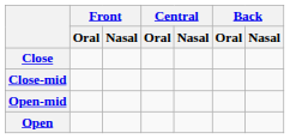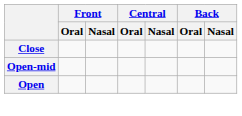- row: Close-mid
